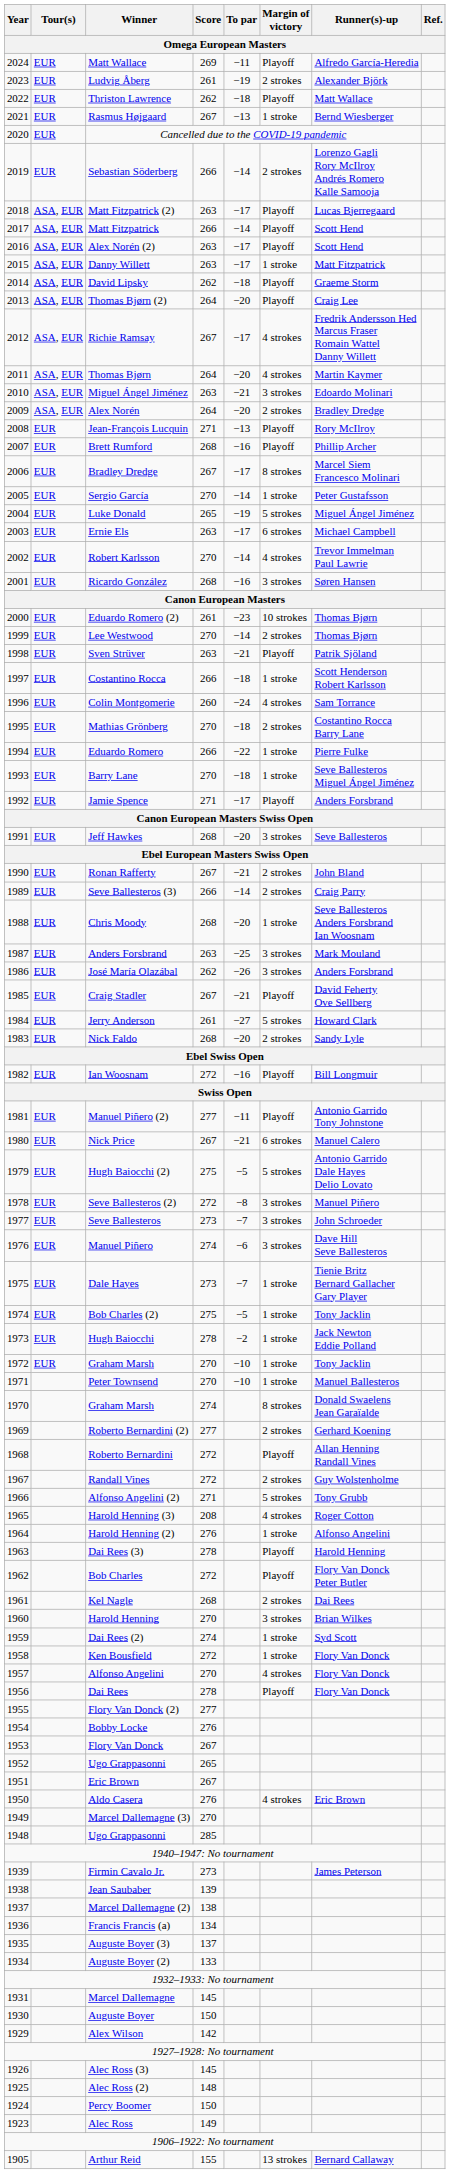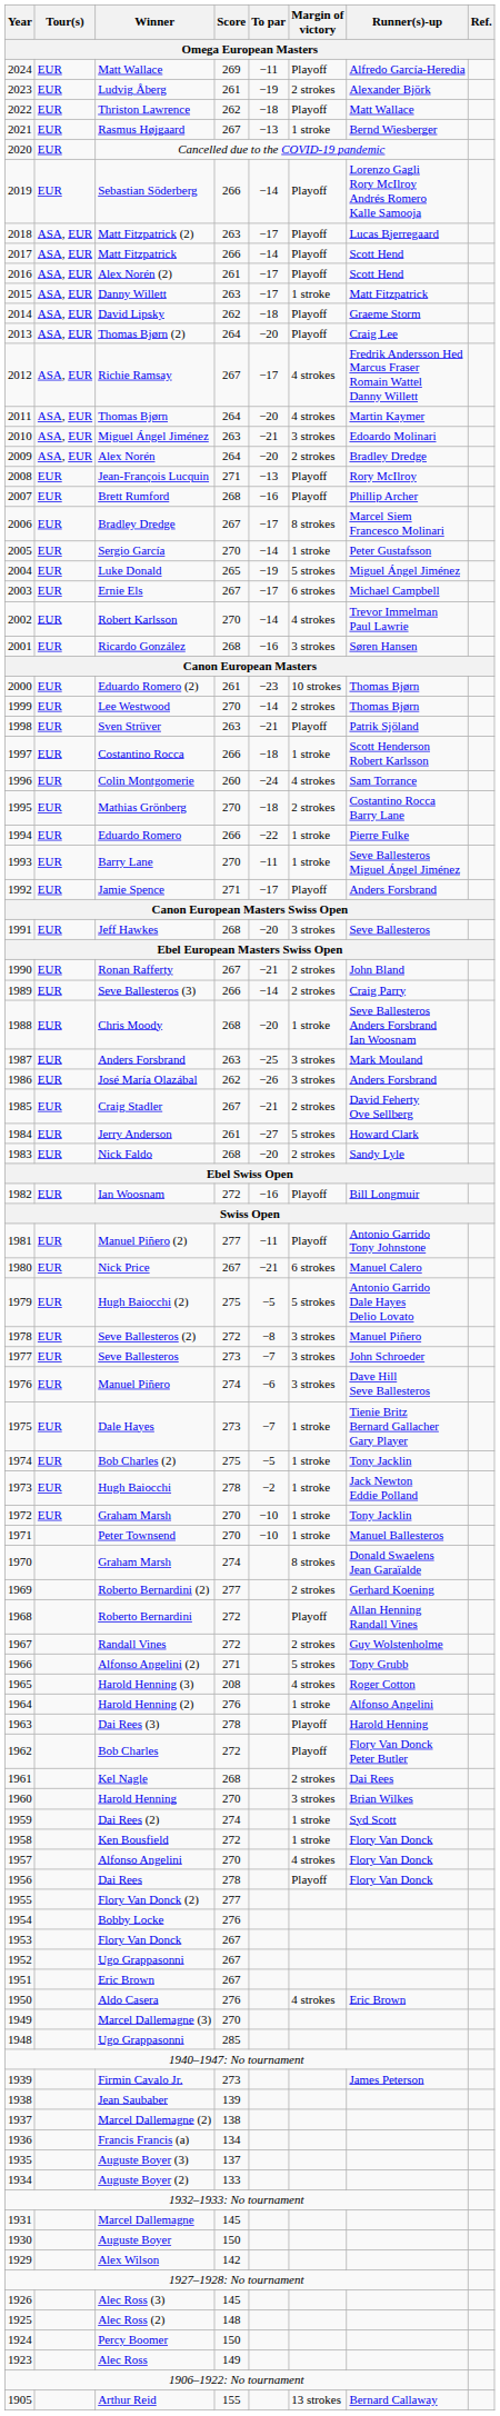Sebastian Söderberg | Margin of victory: 2 strokes -> Playoff
Alex Norén (2) | Score: 263 -> 261
Ernie Els | Score: 263 -> 267
Barry Lane | To par: −18 -> −11
Craig Stadler | Margin of victory: Playoff -> 2 strokes
1952 / Ugo Grappasonni | Score: 265 -> 267
